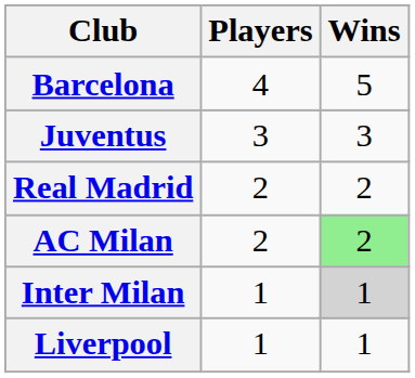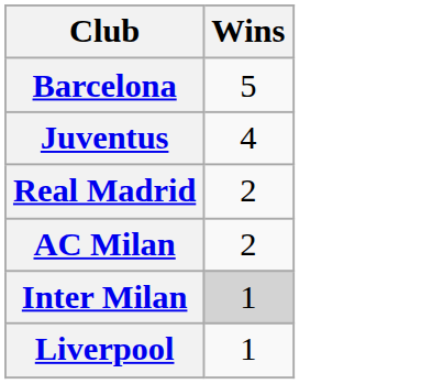- column: Players | 4 | 3 | 2 | 2 | 1 | 1
Juventus | Wins: 3 -> 4
AC Milan | Wins: lightgreen background -> no background
